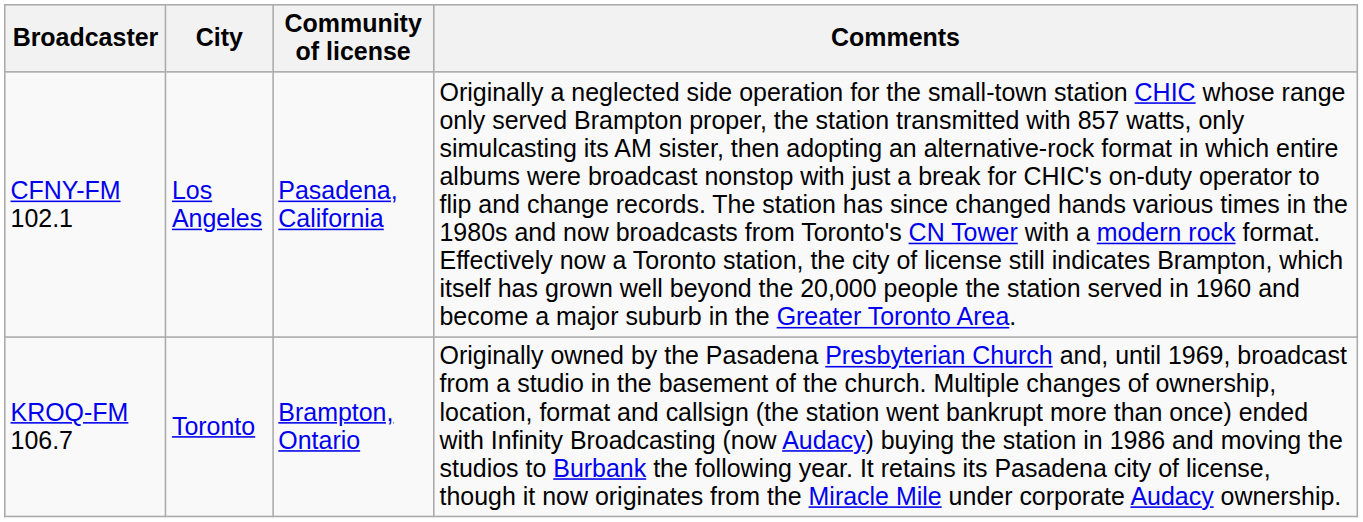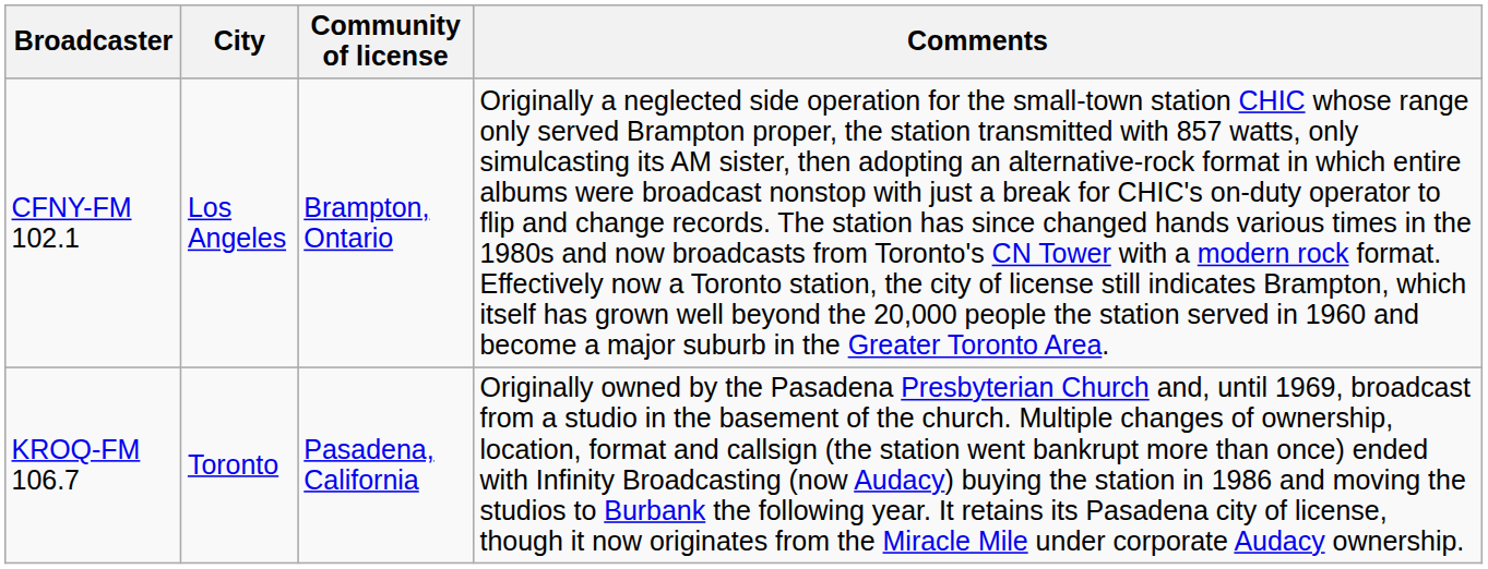CFNY-FM 102.1 | Community of license: Pasadena, California -> Brampton, Ontario
KROQ-FM 106.7 | Community of license: Brampton, Ontario -> Pasadena, California
